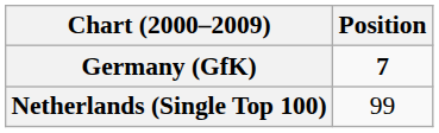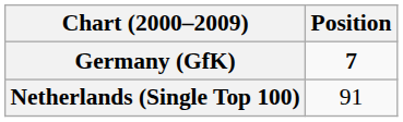Netherlands (Single Top 100) | Position: 99 -> 91
